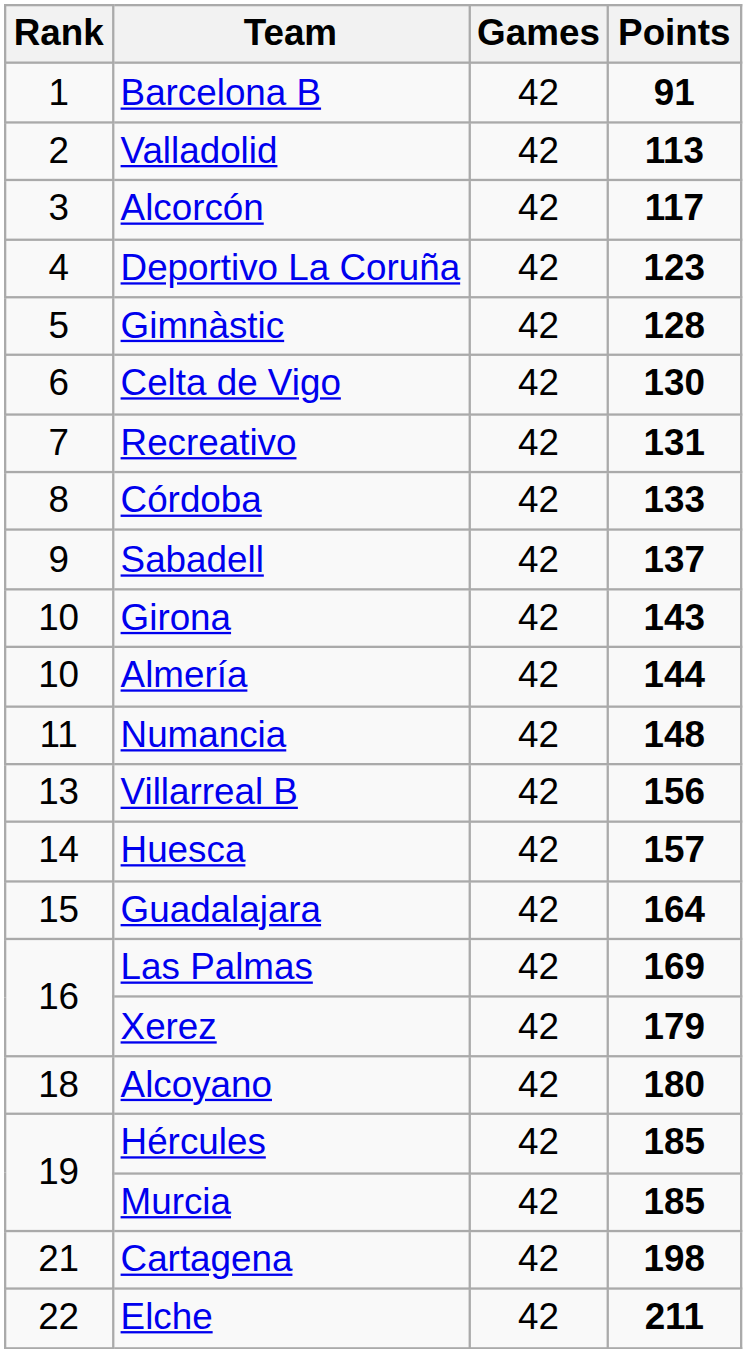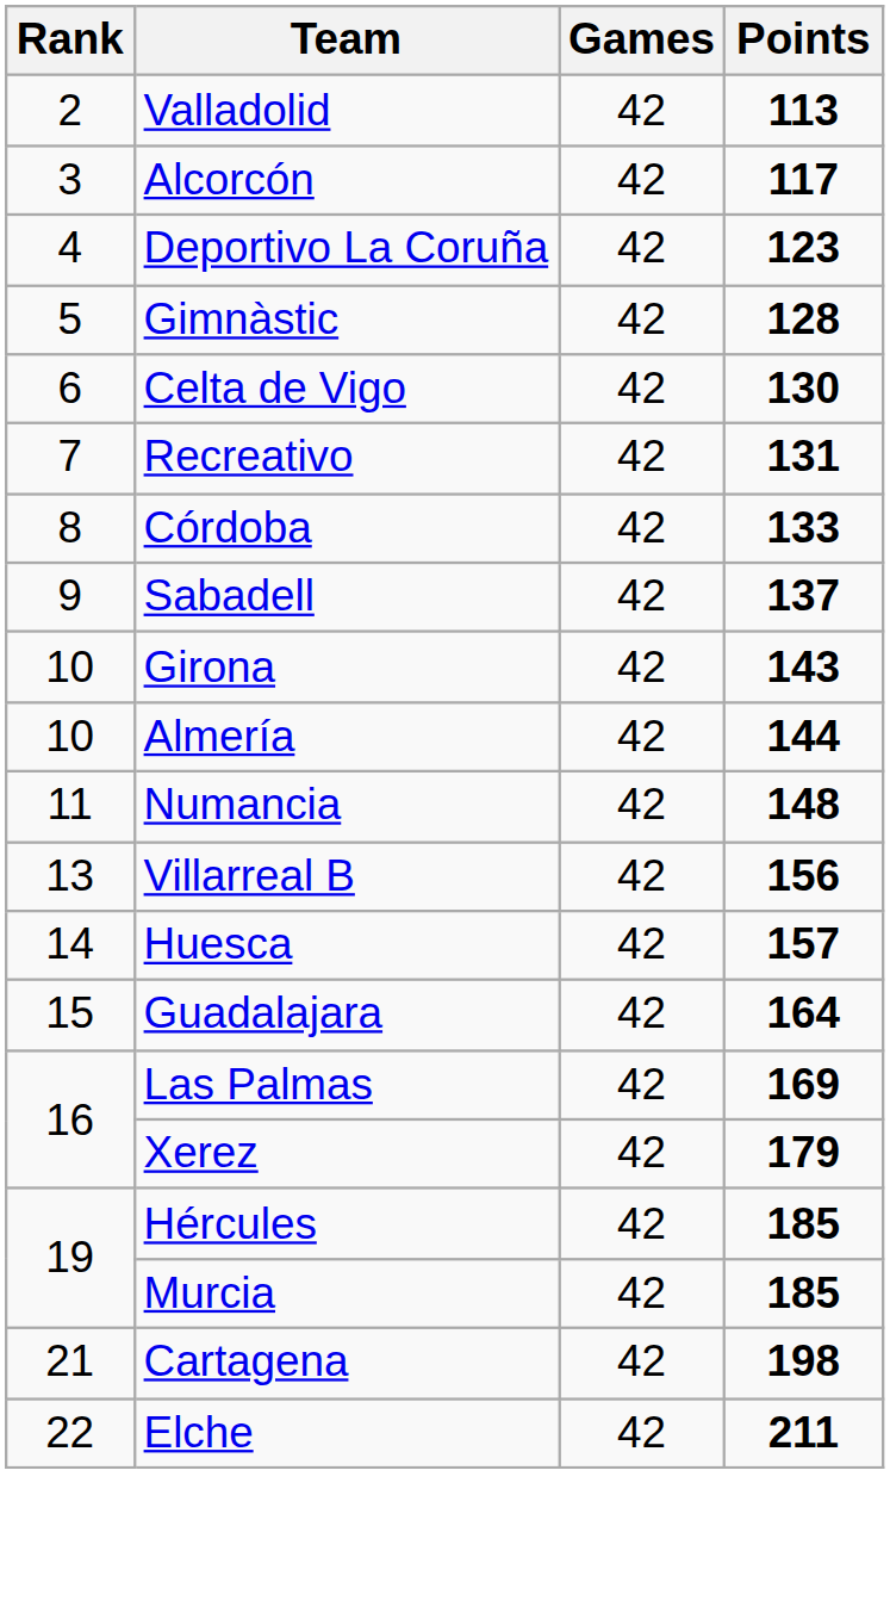- row: 1 | Barcelona B | 42 | 91
- row: 18 | Alcoyano | 42 | 180
